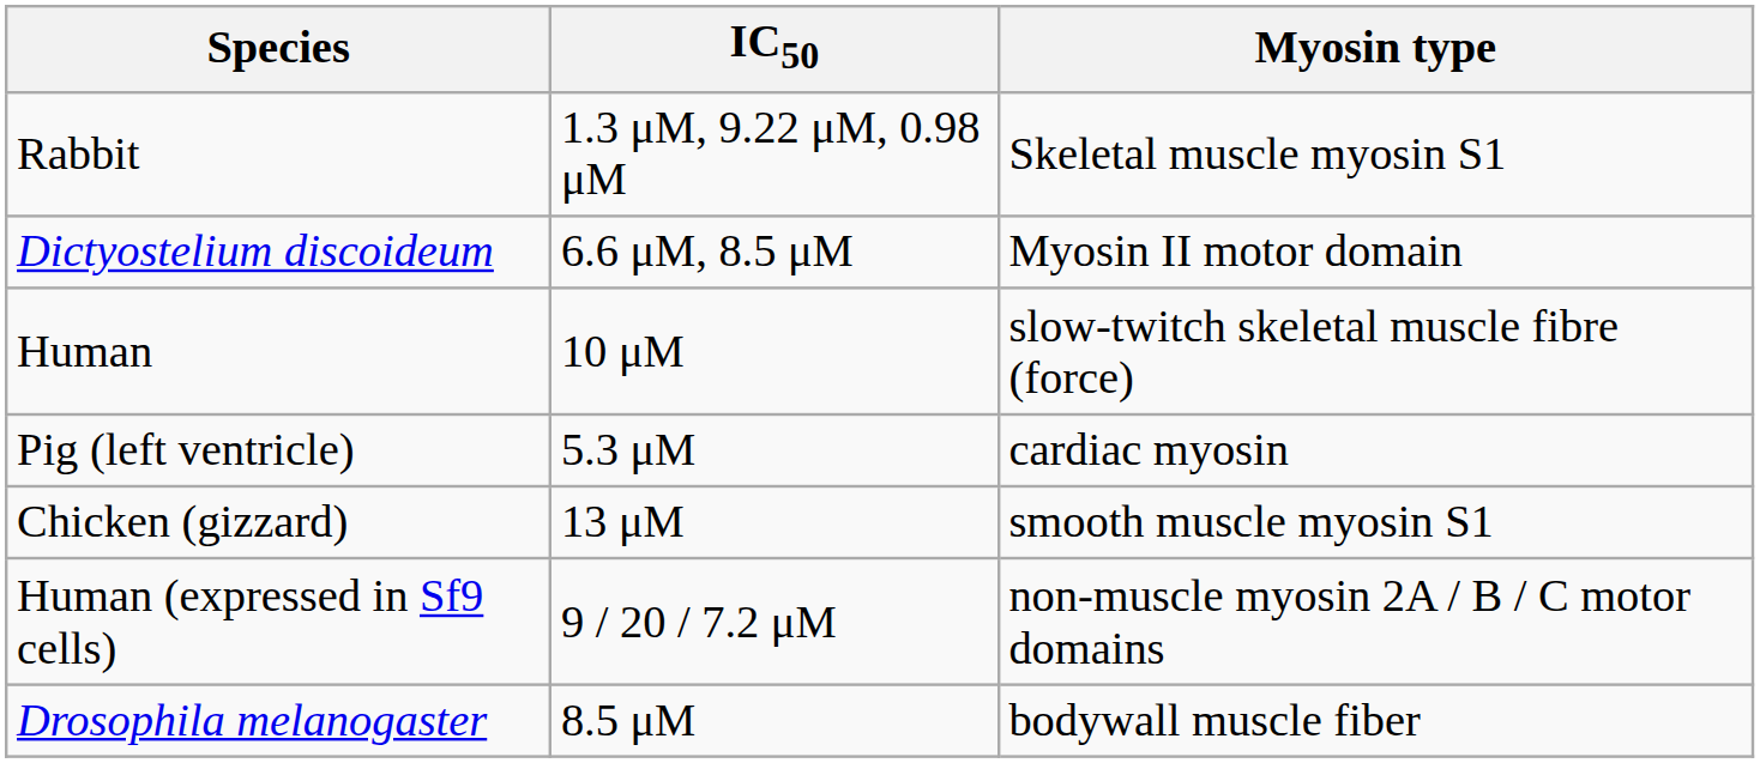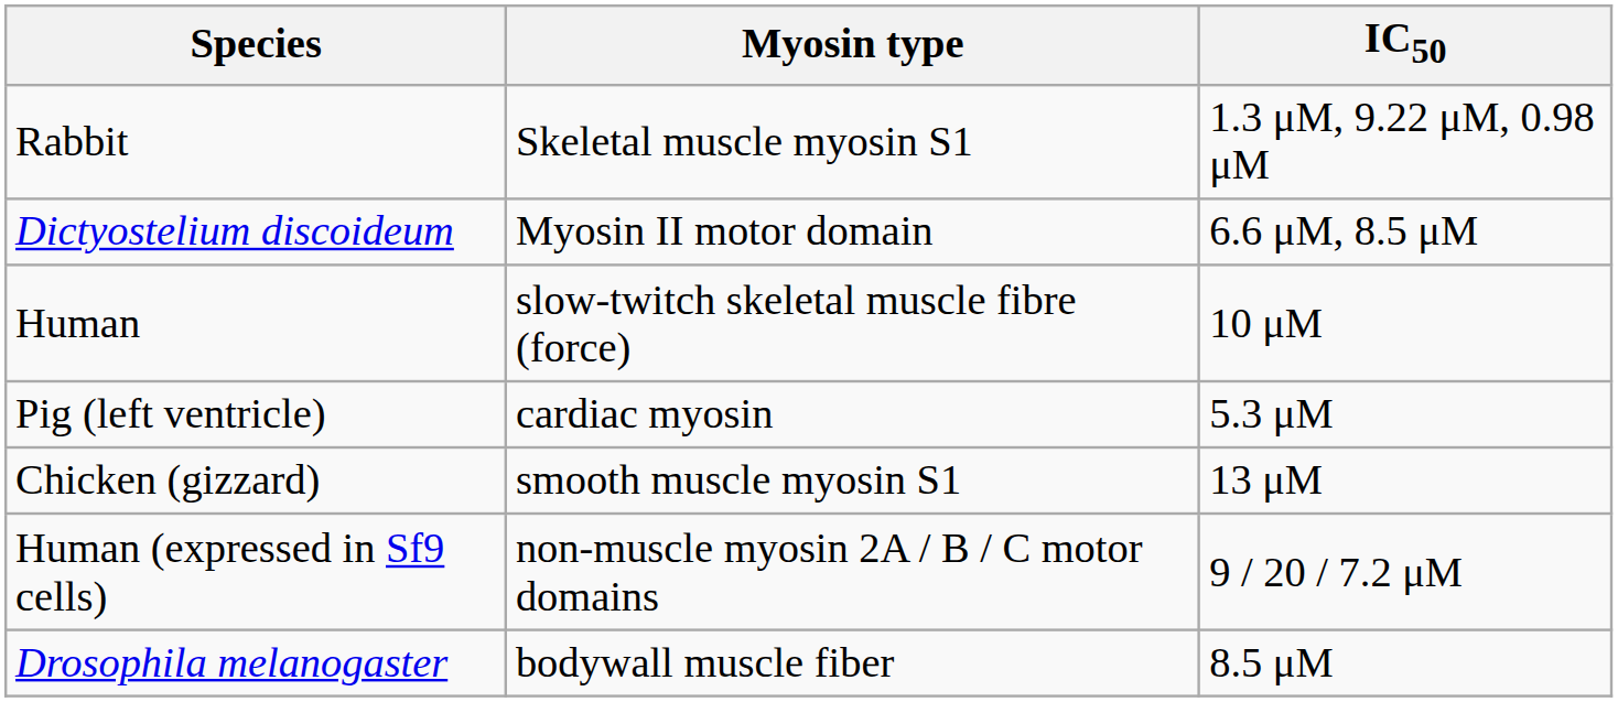columns swapped: Myosin type <-> IC50
